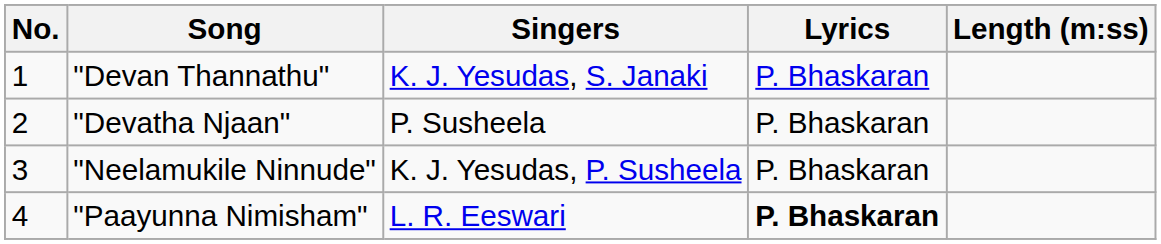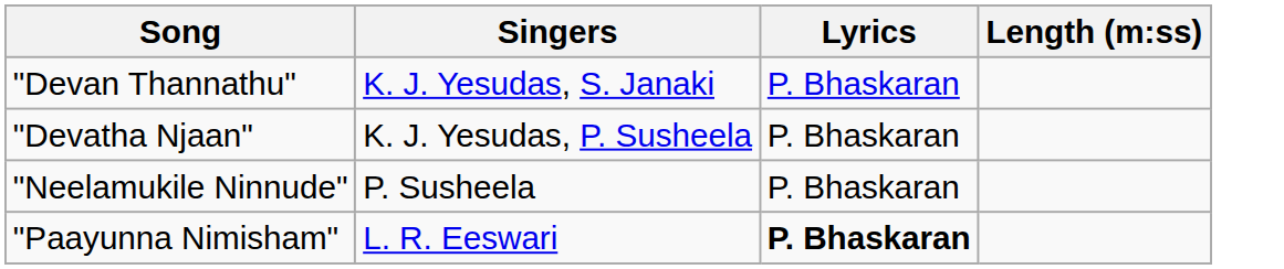- column: No. | 1 | 2 | 3 | 4
"Devatha Njaan" | Singers: P. Susheela -> K. J. Yesudas, P. Susheela
"Neelamukile Ninnude" | Singers: K. J. Yesudas, P. Susheela -> P. Susheela
